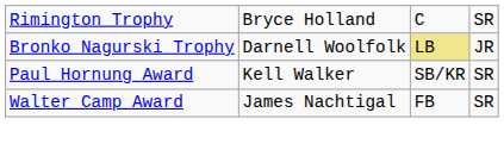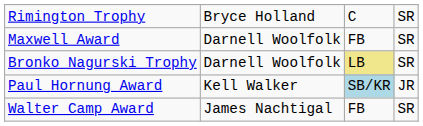+ row: Maxwell Award | Darnell Woolfolk | FB | SR
Bronko Nagurski Trophy | column 4: JR -> SR
Paul Hornung Award | column 3: no background -> lightblue background
Paul Hornung Award | column 4: SR -> JR
